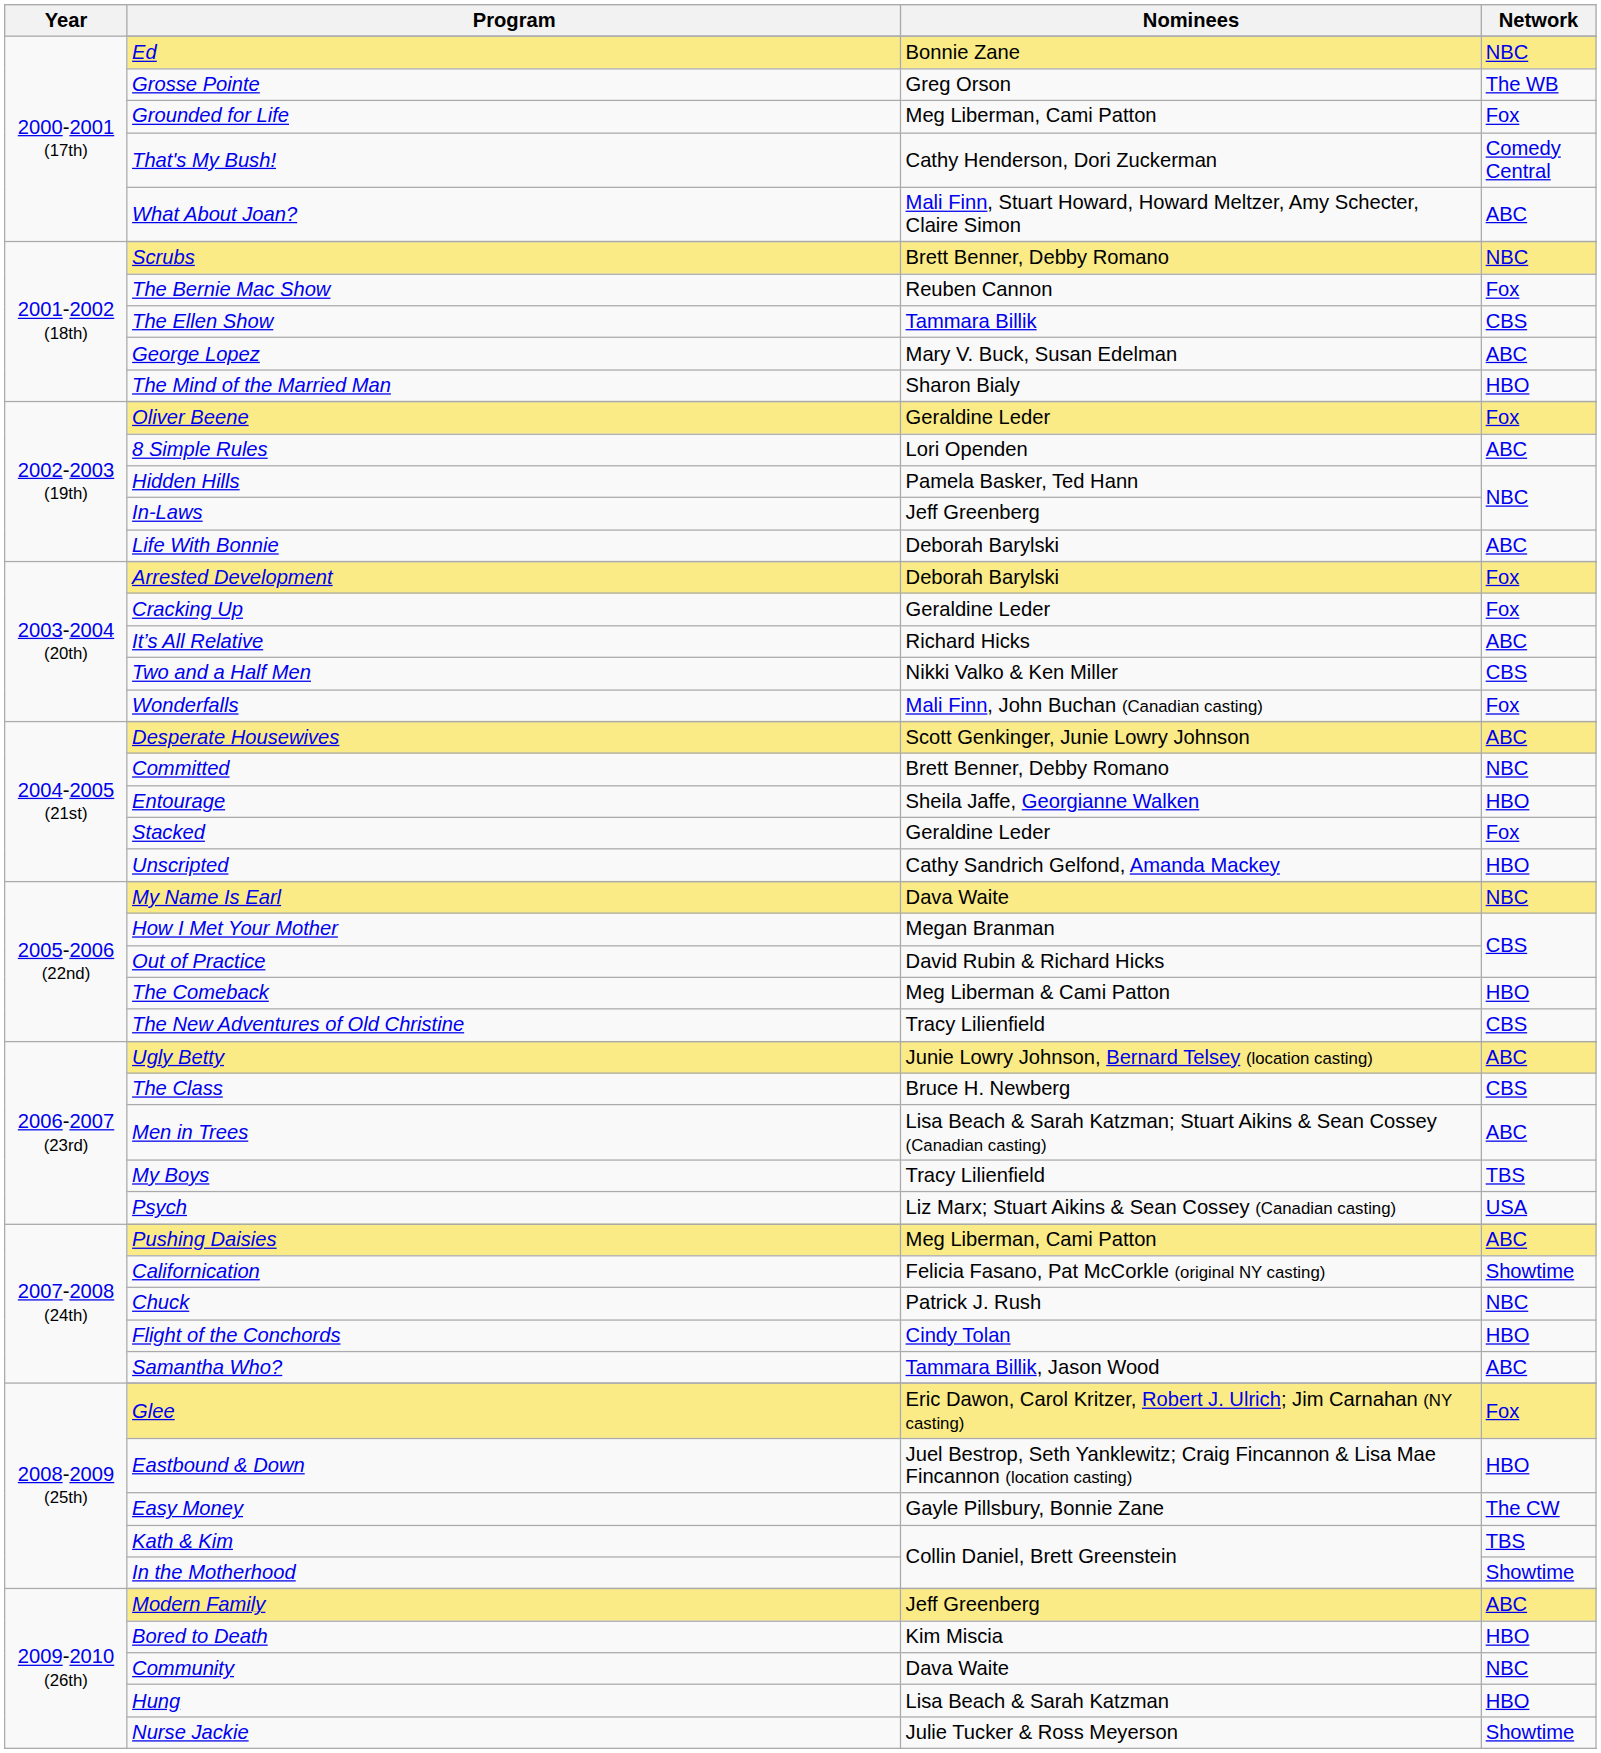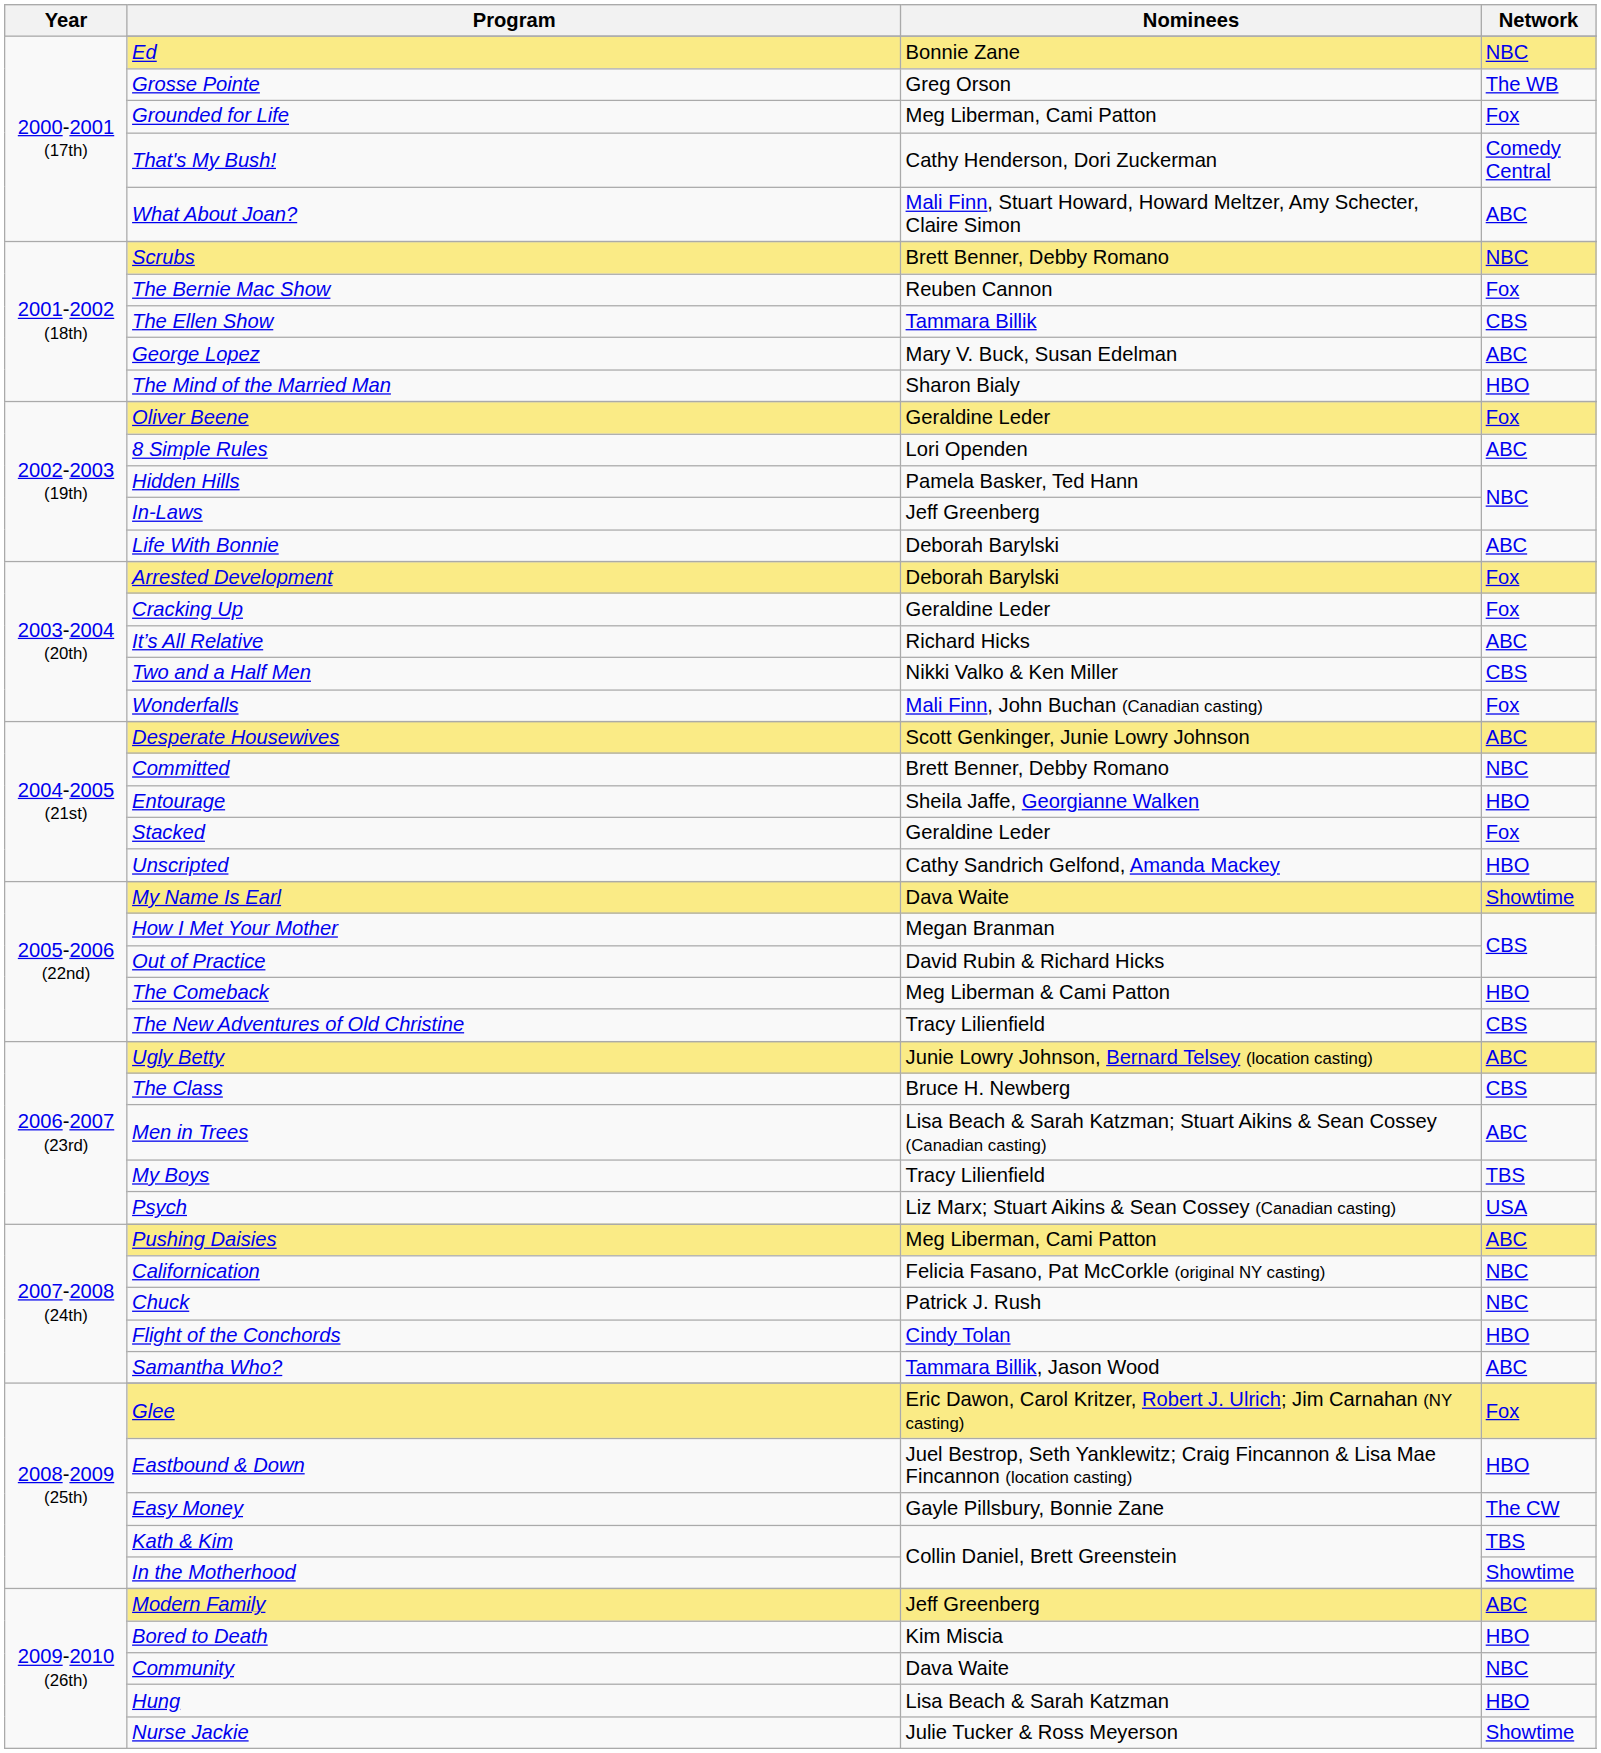My Name Is Earl | Network: NBC -> Showtime
Californication | Network: Showtime -> NBC
